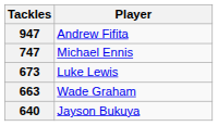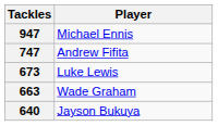947 | Player: Andrew Fifita -> Michael Ennis
747 | Player: Michael Ennis -> Andrew Fifita
